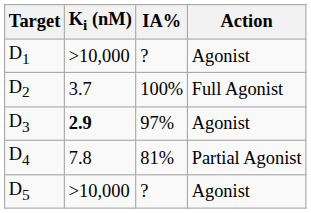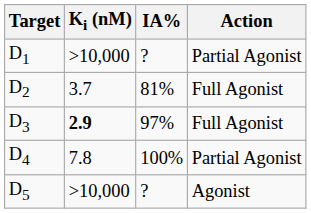D1 | Action: Agonist -> Partial Agonist
D2 | IA%: 100% -> 81%
D3 | Action: Agonist -> Full Agonist
D4 | IA%: 81% -> 100%
